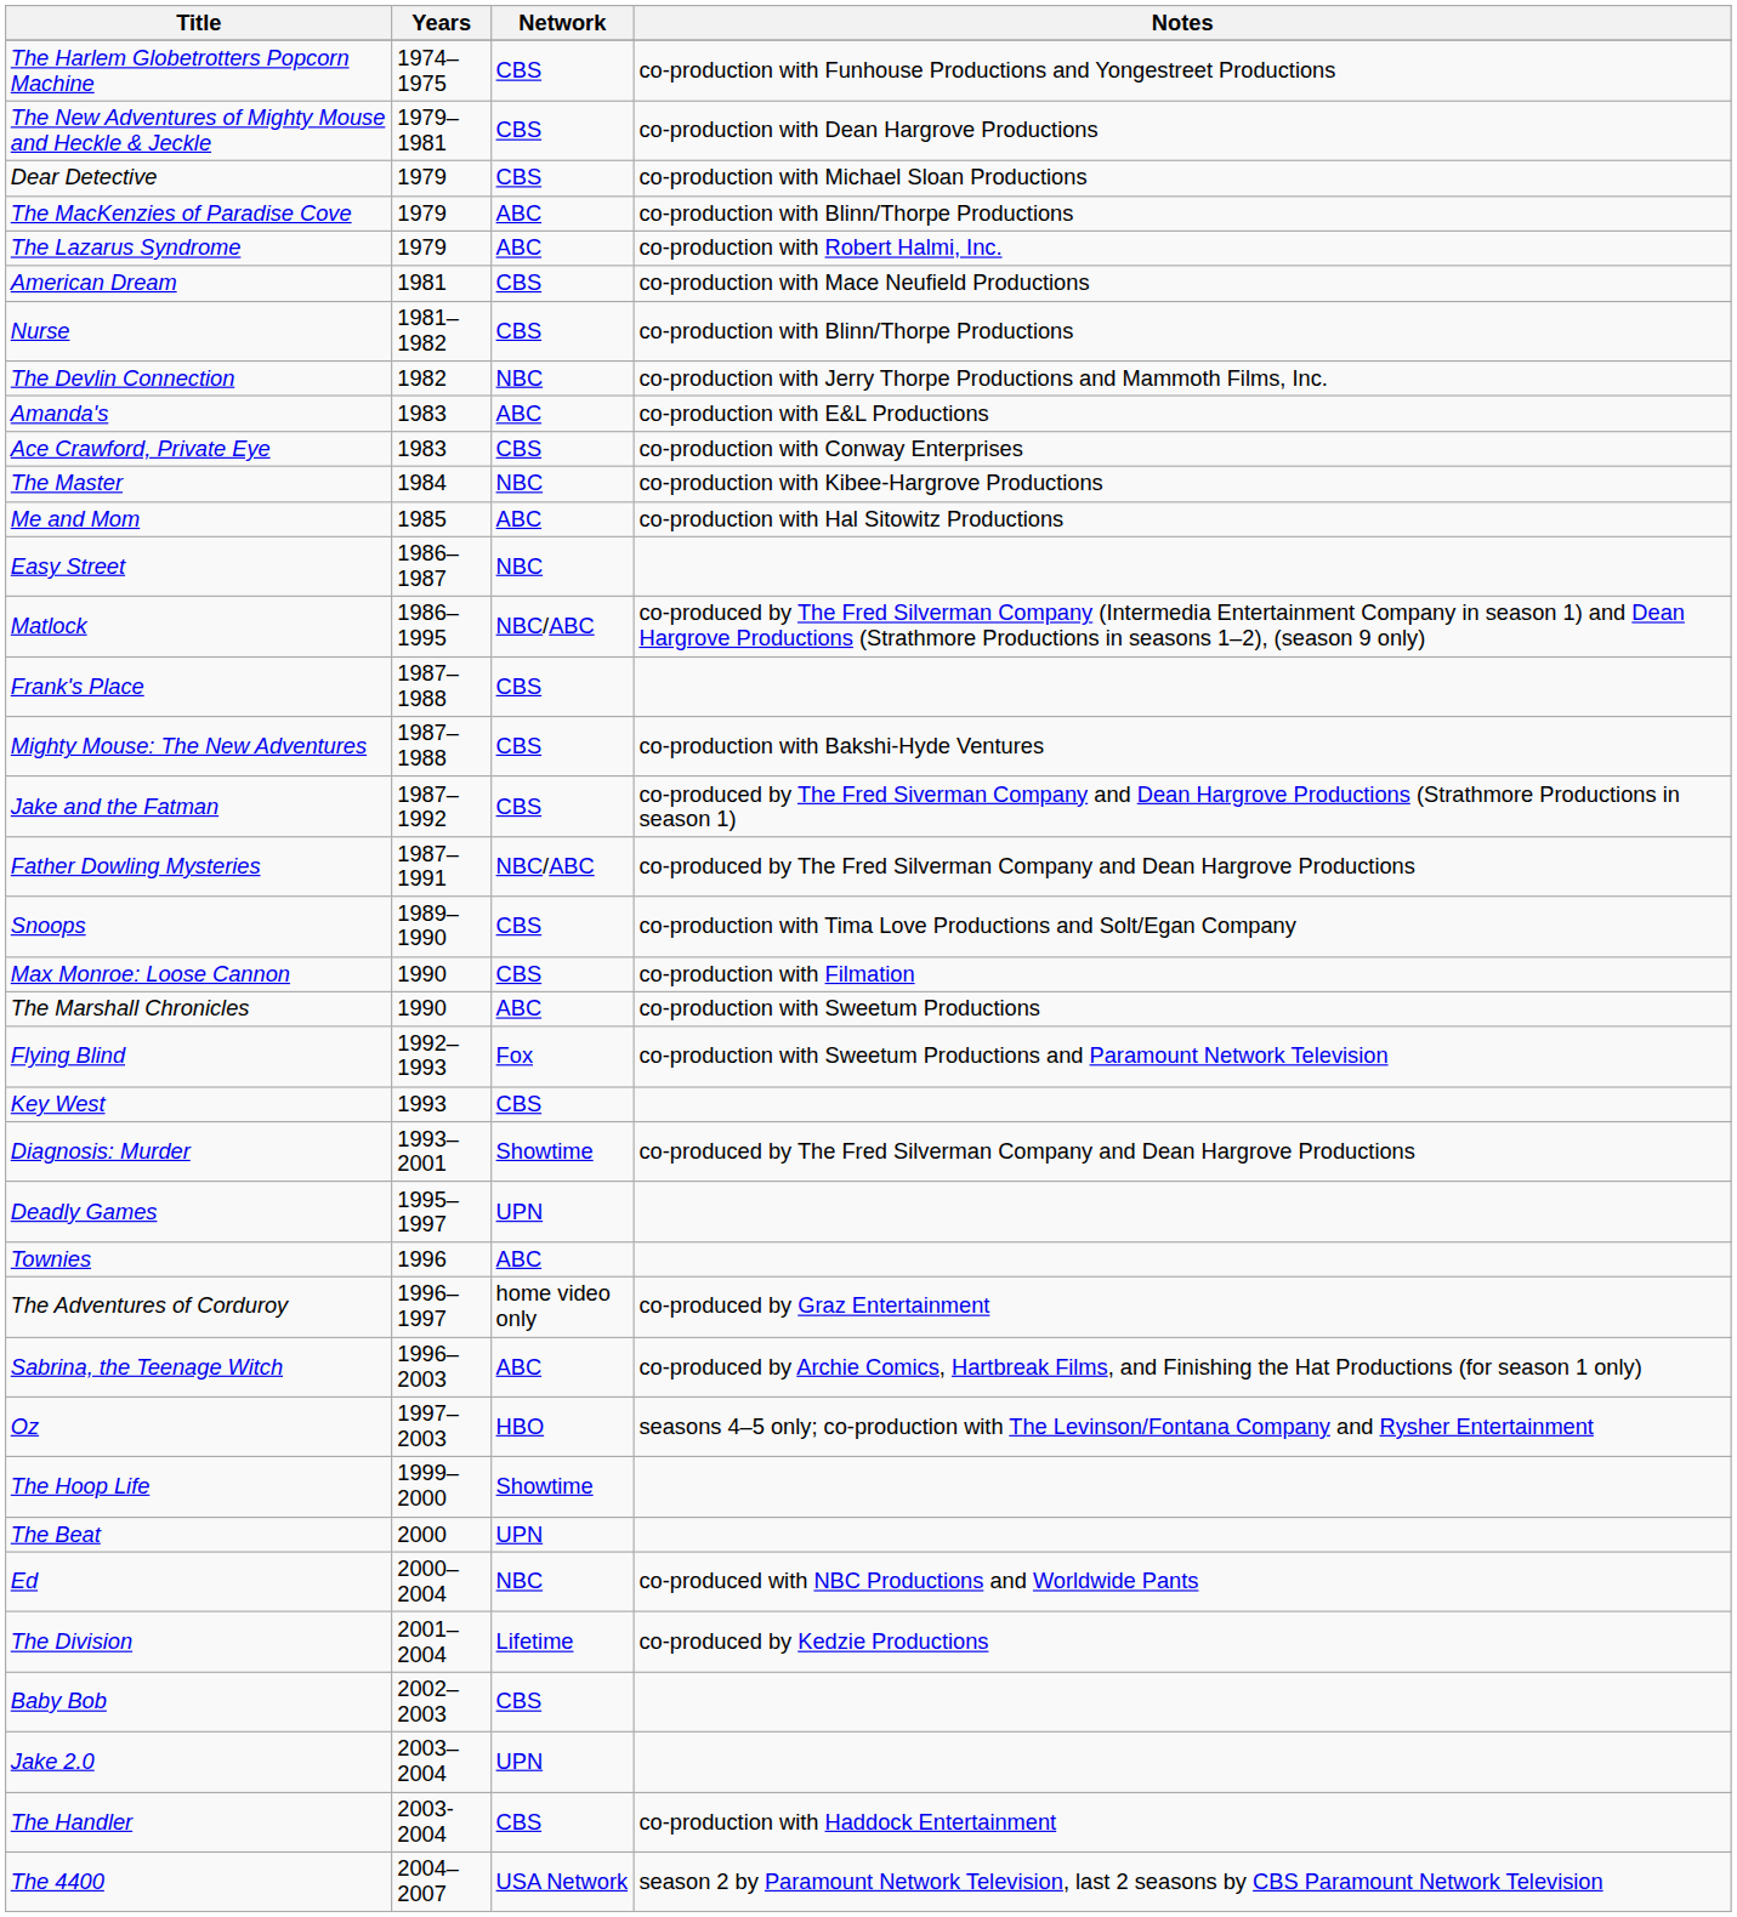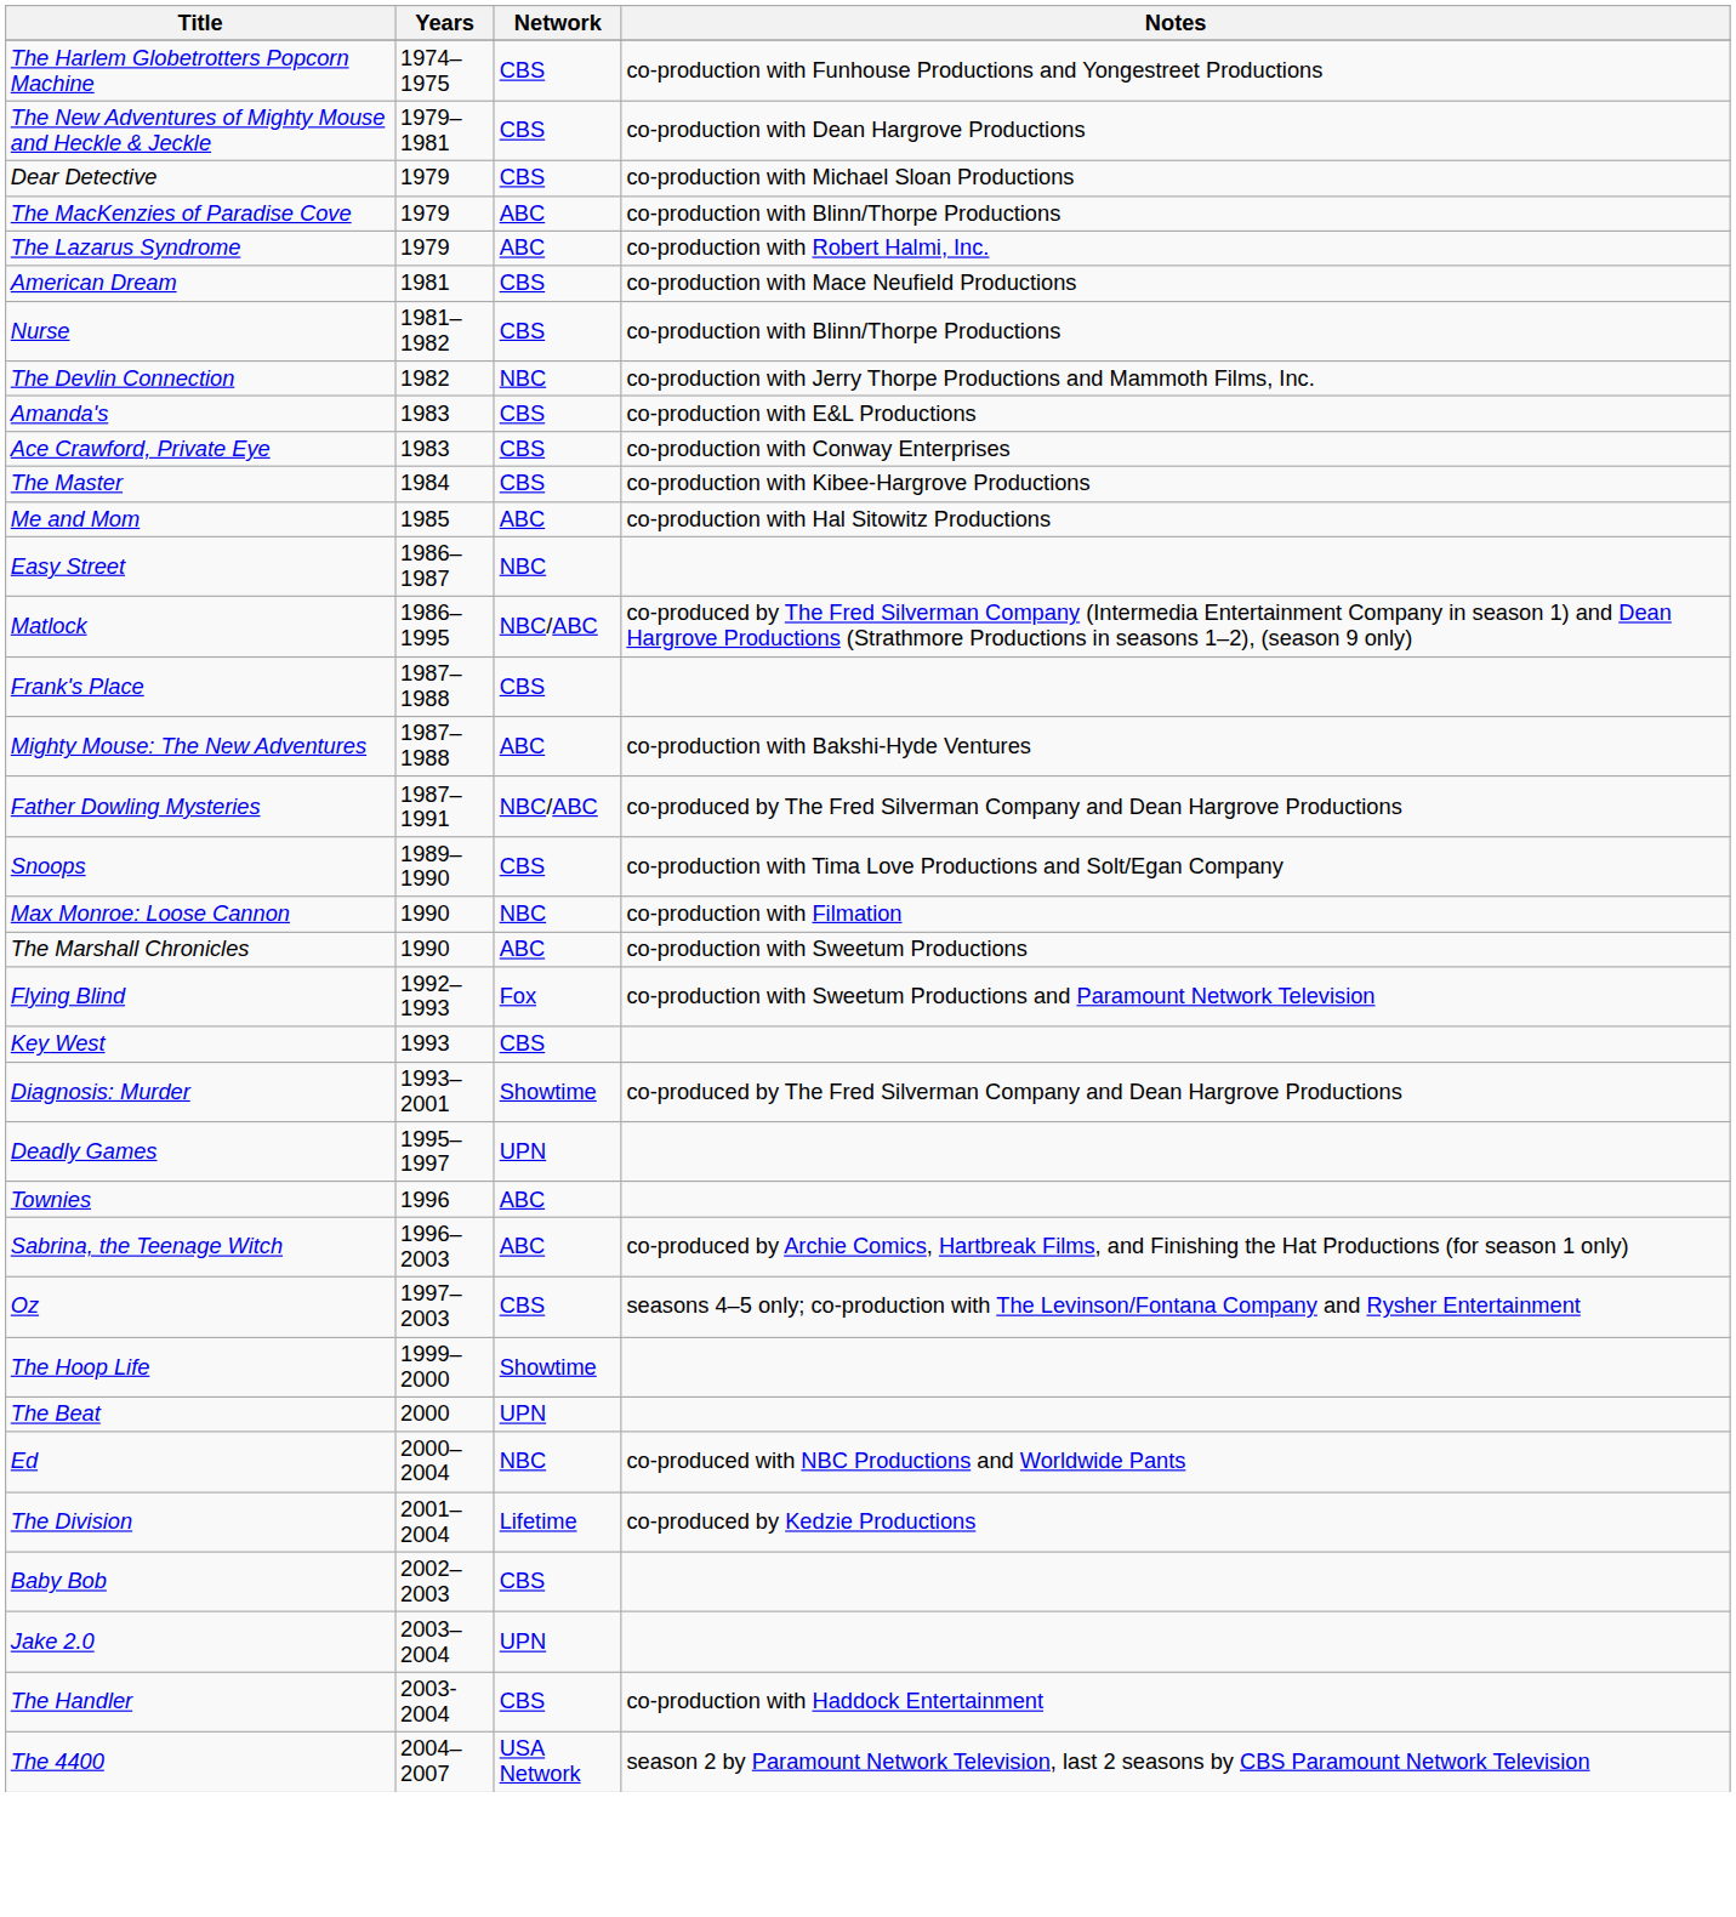Amanda's | Network: ABC -> CBS
The Master | Network: NBC -> CBS
Mighty Mouse: The New Adventures | Network: CBS -> ABC
- row: Jake and the Fatman | 1987–1992 | CBS | co-produced by The Fred Siverman Company and Dean Hargrove Productions (Strathmore Productions in season 1)
Max Monroe: Loose Cannon | Network: CBS -> NBC
- row: The Adventures of Corduroy | 1996–1997 | home video only | co-produced by Graz Entertainment
Oz | Network: HBO -> CBS
